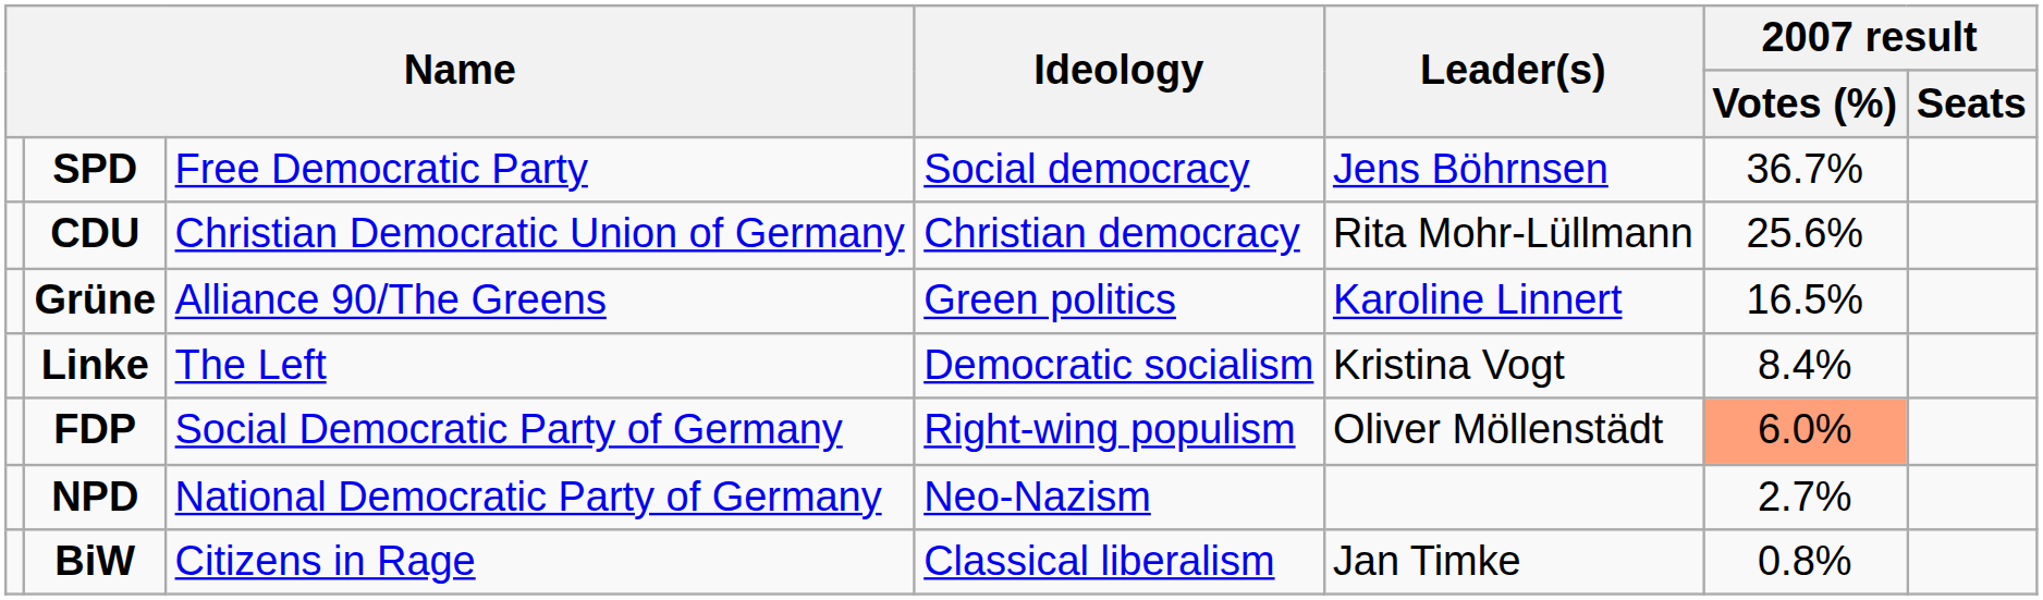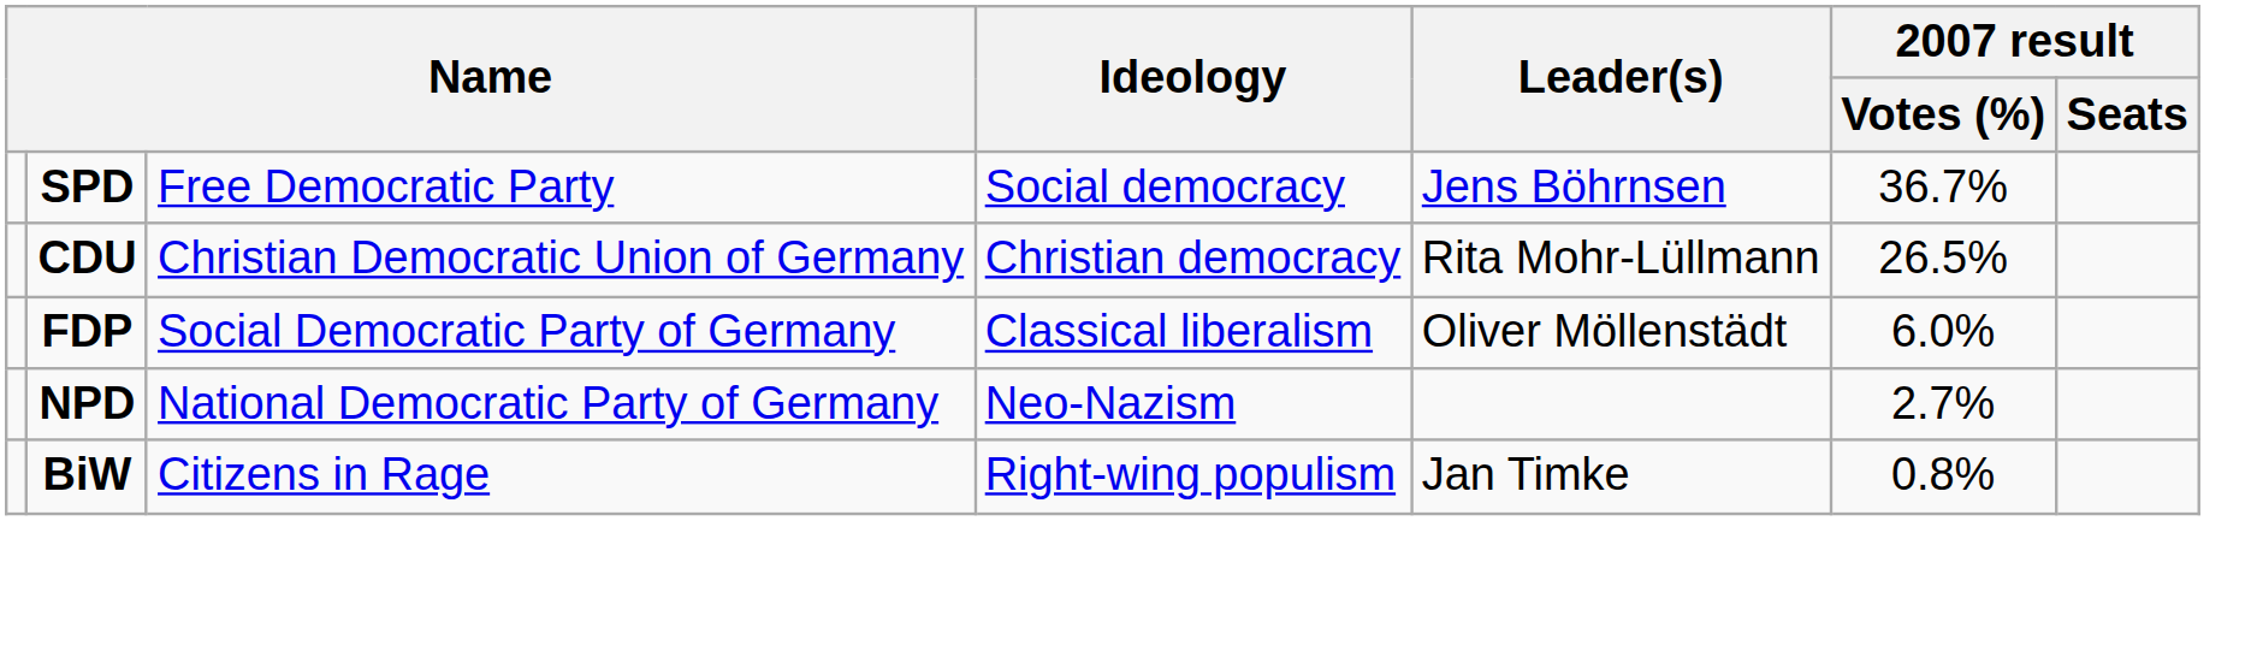CDU | 2007 result / Votes (%): 25.6% -> 26.5%
- row: Grüne | Alliance 90/The Greens | Green politics | Karoline Linnert | 16.5%
- row: Linke | The Left | Democratic socialism | Kristina Vogt | 8.4%
FDP | Ideology: Right-wing populism -> Classical liberalism
FDP | 2007 result / Votes (%): lightsalmon background -> no background
BiW | Ideology: Classical liberalism -> Right-wing populism
